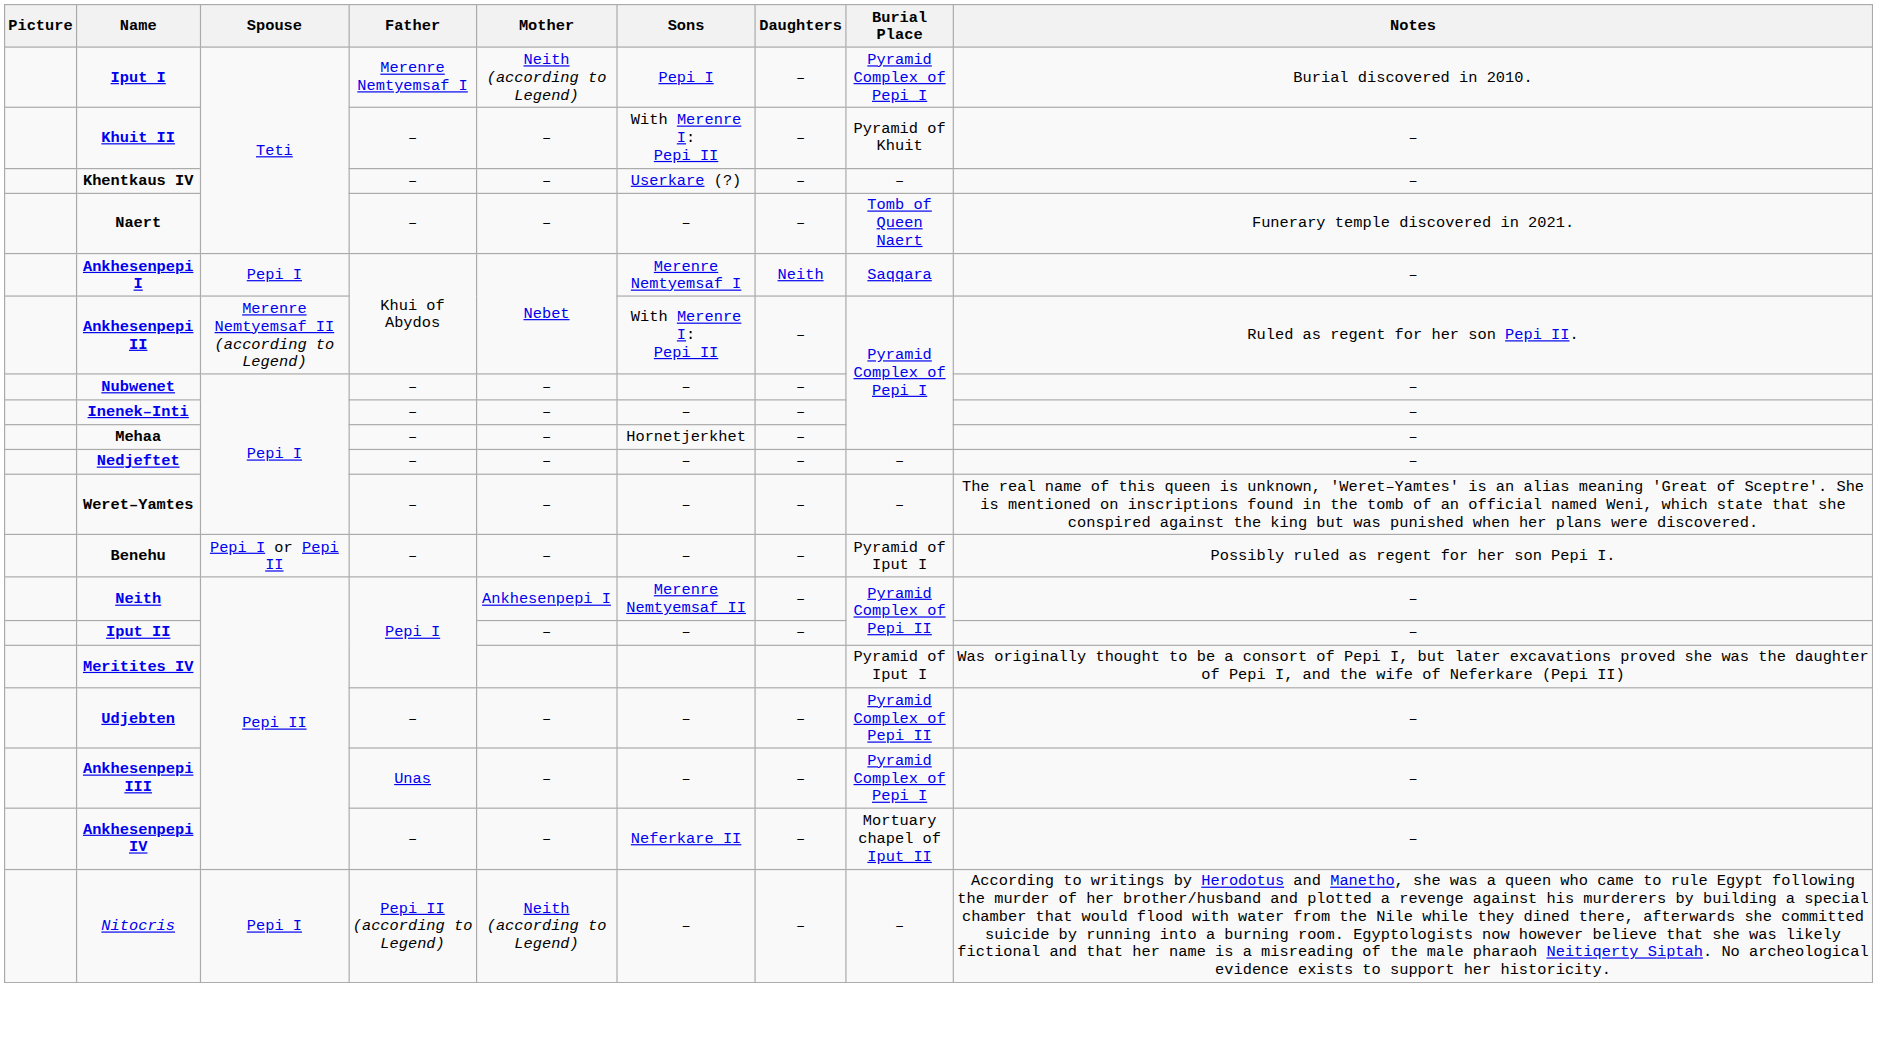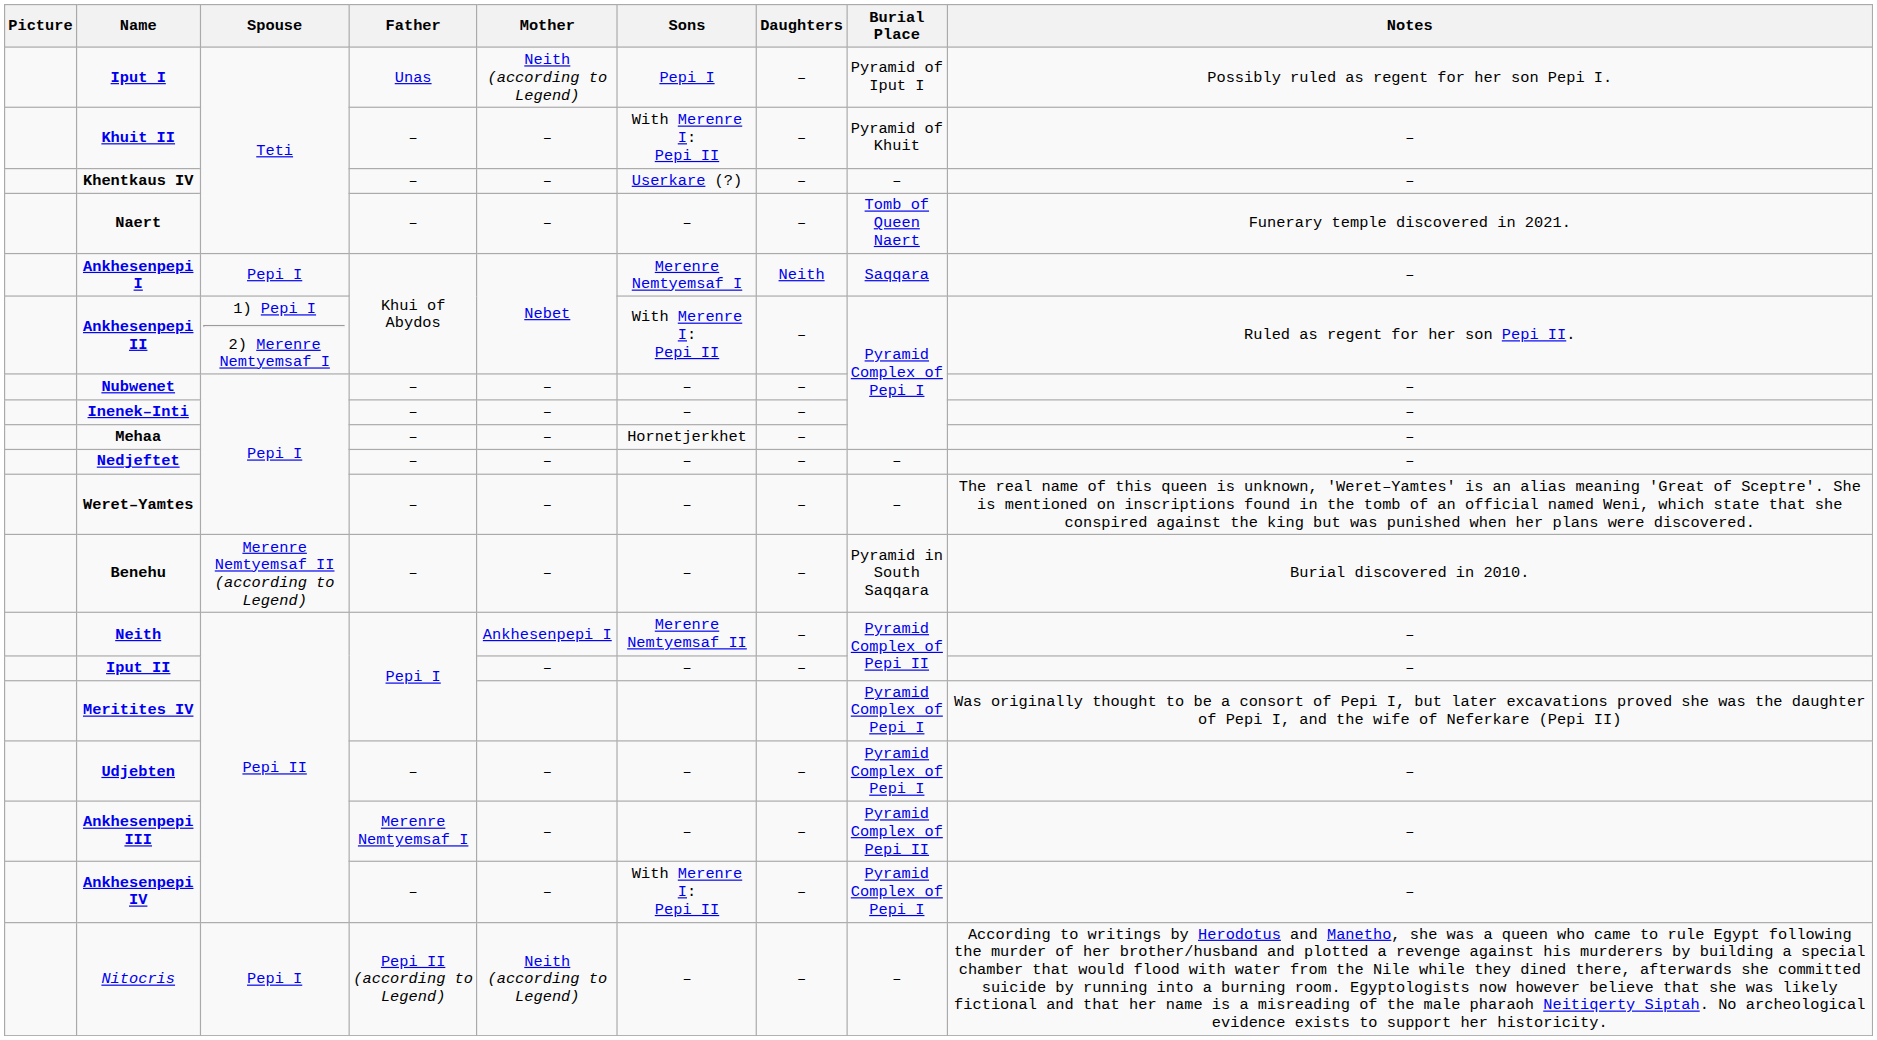Iput I | Father: Merenre Nemtyemsaf I -> Unas
Iput I | Burial Place: Pyramid Complex of Pepi I -> Pyramid of Iput I
Iput I | Notes: Burial discovered in 2010. -> Possibly ruled as regent for her son Pepi I.
Ankhesenpepi II | Spouse: Merenre Nemtyemsaf II (according to Legend) -> 1) Pepi I 2) Merenre Nemtyemsaf I
Benehu | Spouse: Pepi I or Pepi II -> Merenre Nemtyemsaf II (according to Legend)
Benehu | Burial Place: Pyramid of Iput I -> Pyramid in South Saqqara
Benehu | Notes: Possibly ruled as regent for her son Pepi I. -> Burial discovered in 2010.
Meritites IV | Burial Place: Pyramid of Iput I -> Pyramid Complex of Pepi I
Udjebten | Burial Place: Pyramid Complex of Pepi II -> Pyramid Complex of Pepi I
Ankhesenpepi III | Father: Unas -> Merenre Nemtyemsaf I
Ankhesenpepi III | Burial Place: Pyramid Complex of Pepi I -> Pyramid Complex of Pepi II
Ankhesenpepi IV | Sons: Neferkare II -> With Merenre I: Pepi II
Ankhesenpepi IV | Burial Place: Mortuary chapel of Iput II -> Pyramid Complex of Pepi I
